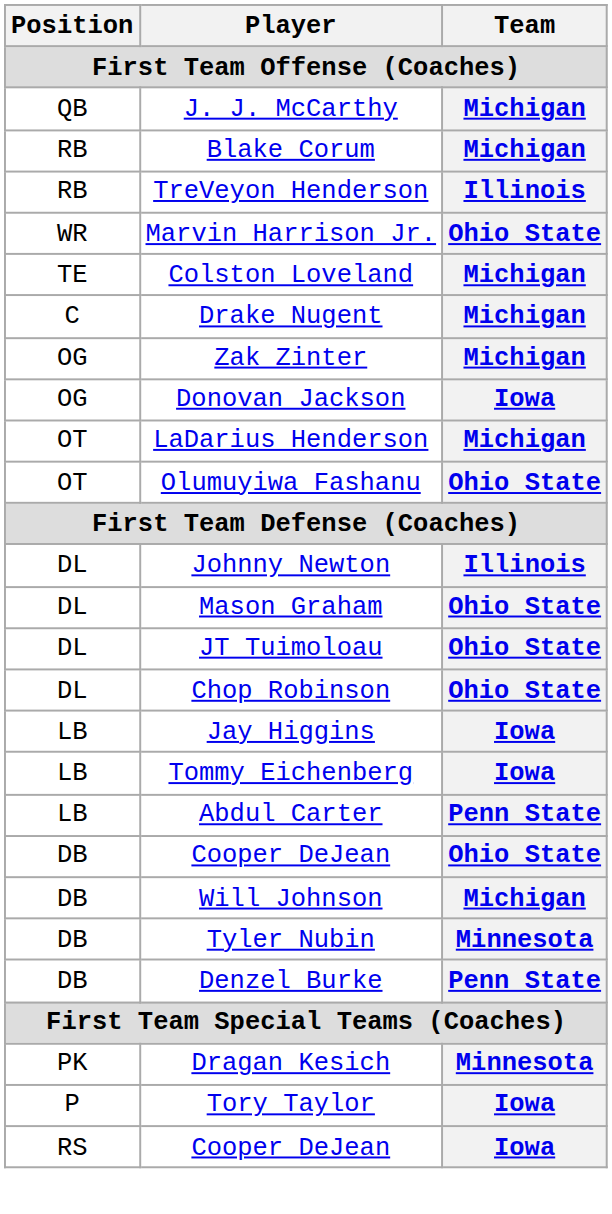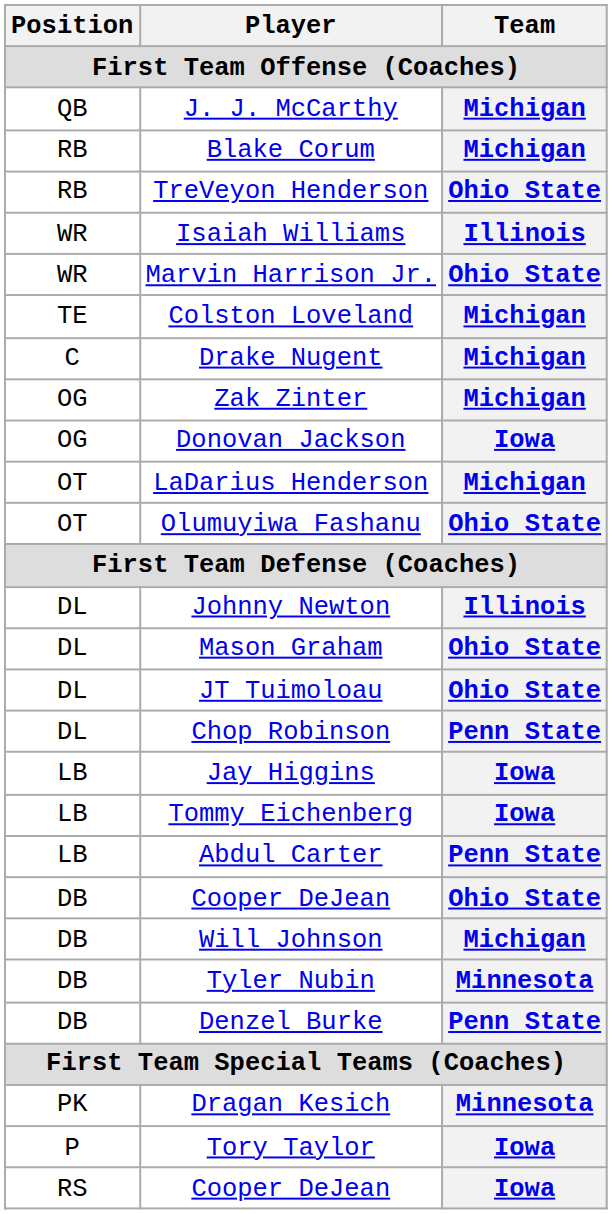TreVeyon Henderson | Team: Illinois -> Ohio State
+ row: WR | Isaiah Williams | Illinois
Chop Robinson | Team: Ohio State -> Penn State
